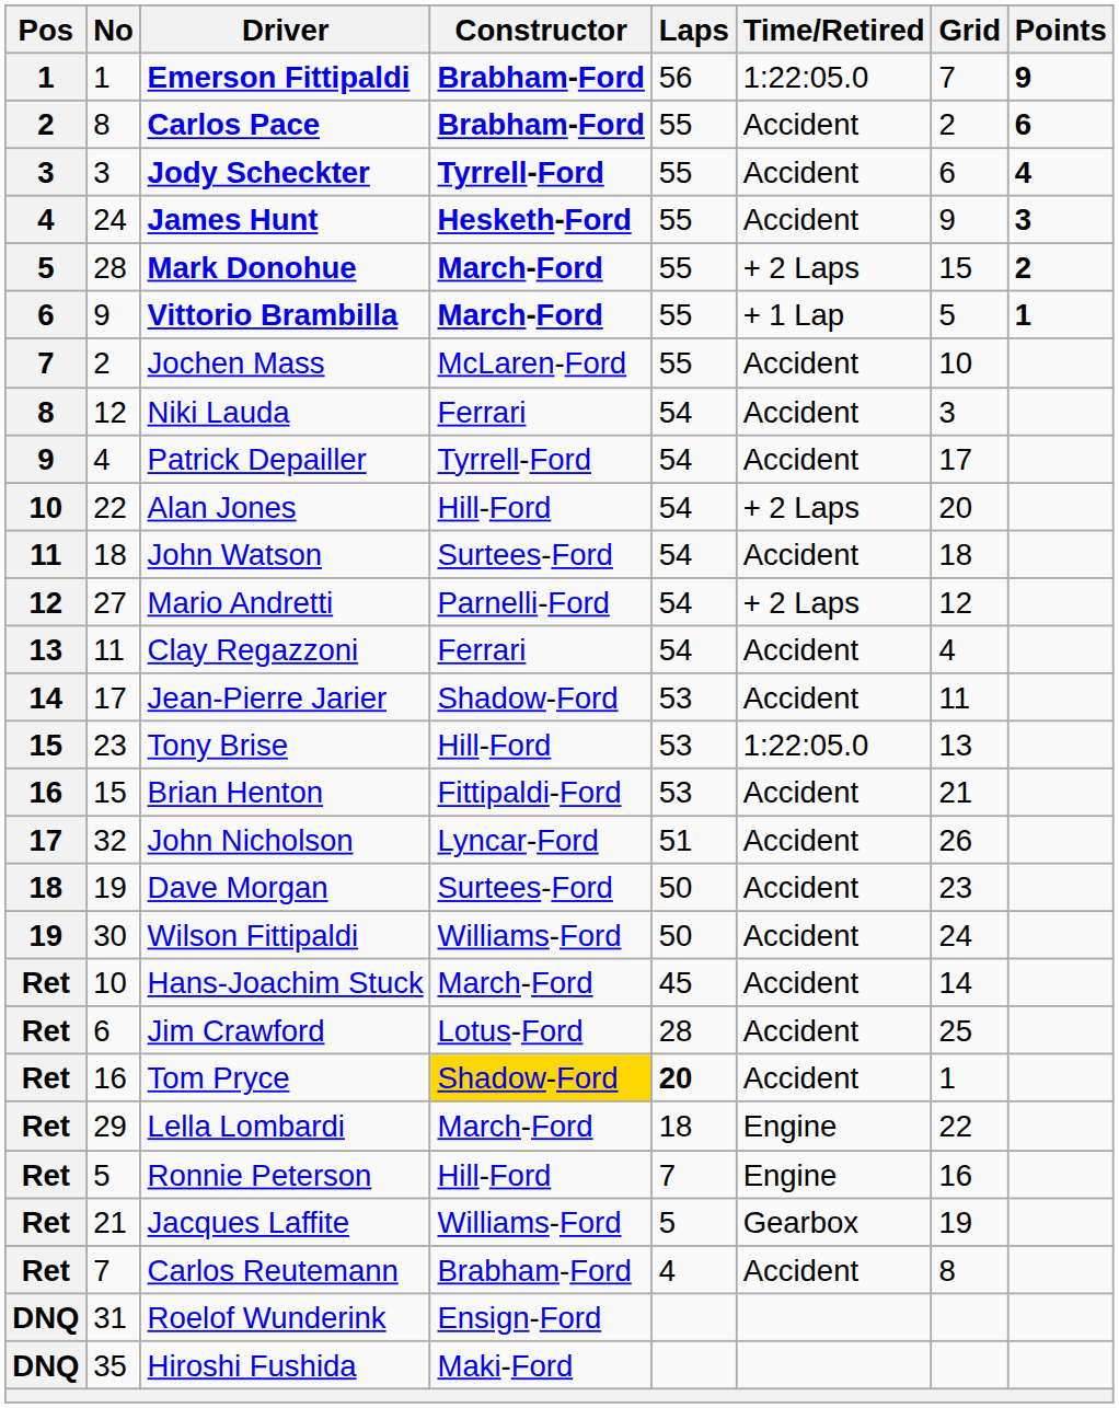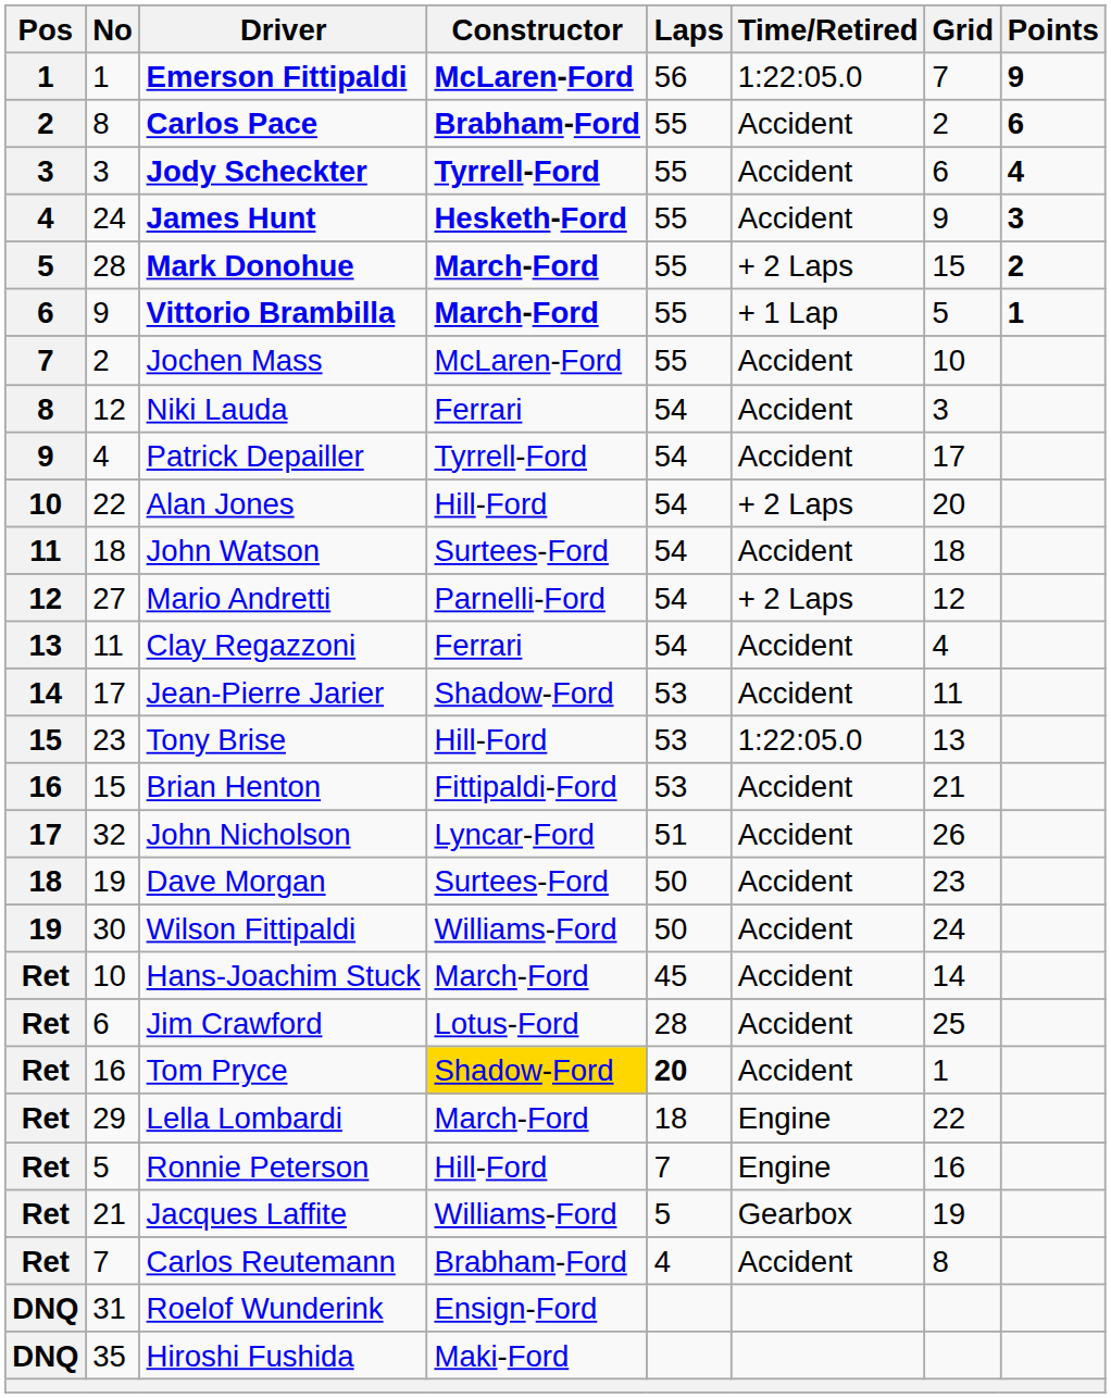Emerson Fittipaldi | Constructor: Brabham-Ford -> McLaren-Ford
